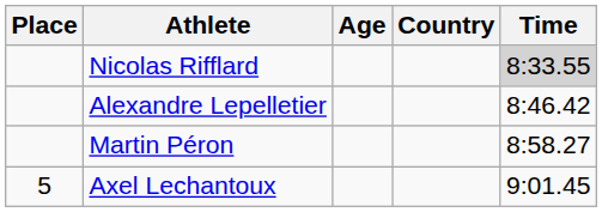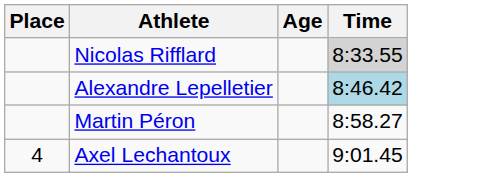- column: Country
Alexandre Lepelletier | Time: no background -> lightblue background
Axel Lechantoux | Place: 5 -> 4
